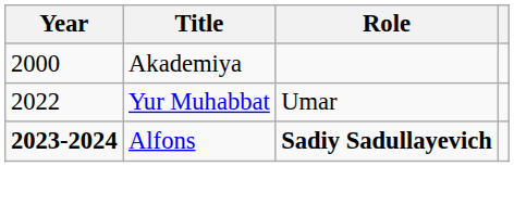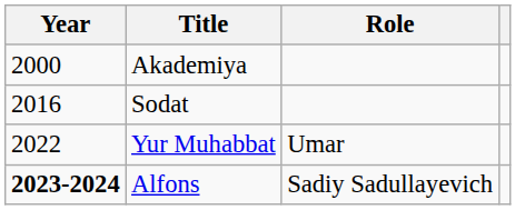+ row: 2016 | Sodat
Alfons | Role: bold -> normal
